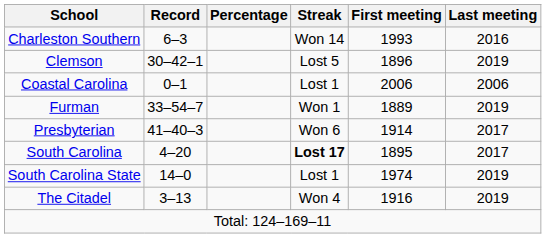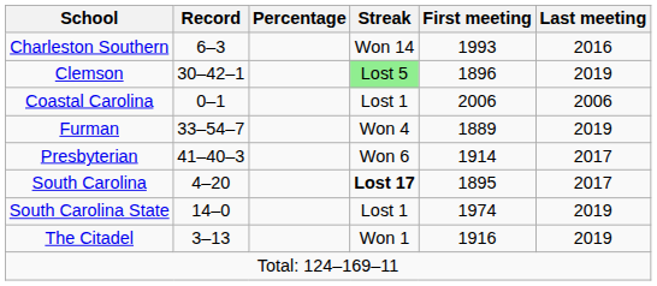Clemson | Streak: no background -> lightgreen background
Furman | Streak: Won 1 -> Won 4
The Citadel | Streak: Won 4 -> Won 1
